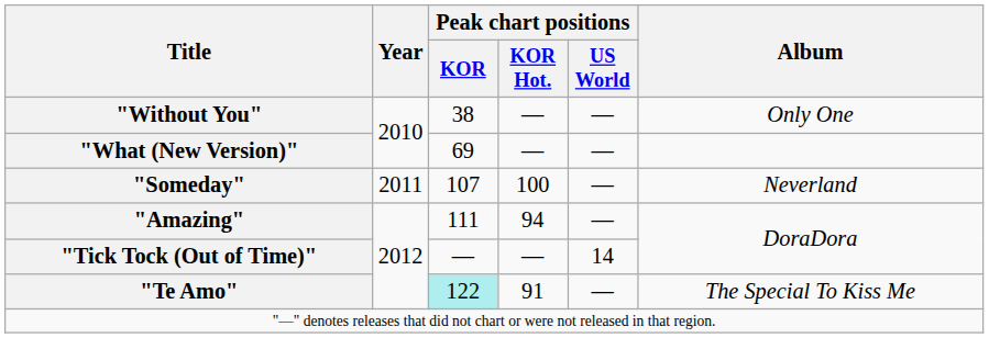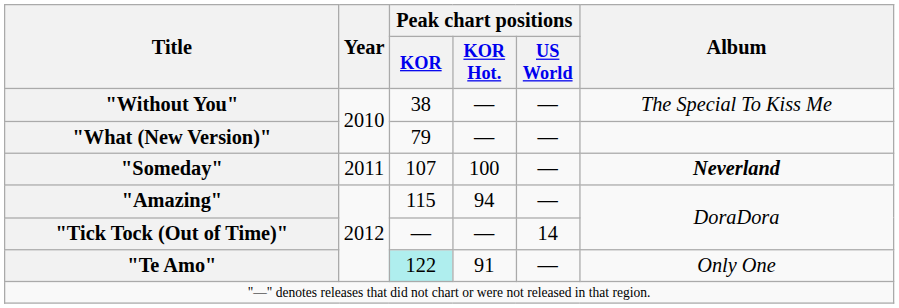"Without You" | Album: Only One -> The Special To Kiss Me
"What (New Version)" | Peak chart positions / KOR: 69 -> 79
"Someday" | Album: normal -> bold
"Amazing" | Peak chart positions / KOR: 111 -> 115
"Te Amo" | Album: The Special To Kiss Me -> Only One
